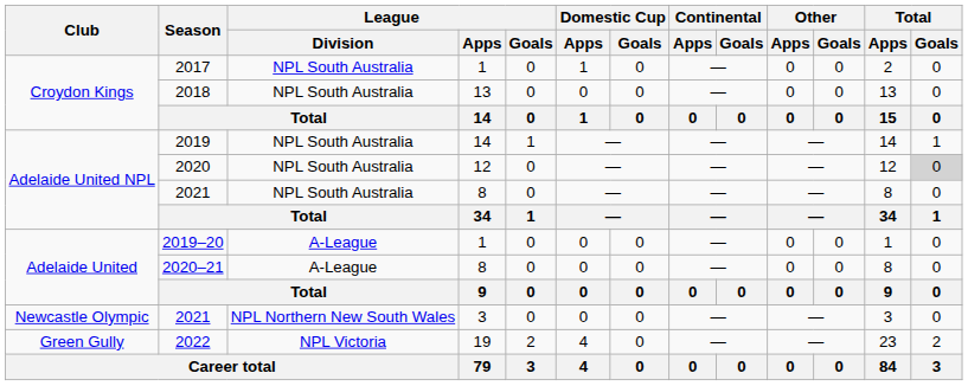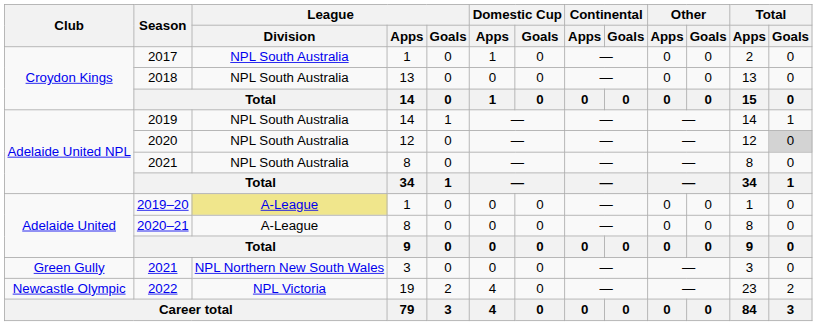2019–20 | League / Division: no background -> khaki background
2021 / 3 | Club: Newcastle Olympic -> Green Gully
2022 | Club: Green Gully -> Newcastle Olympic
